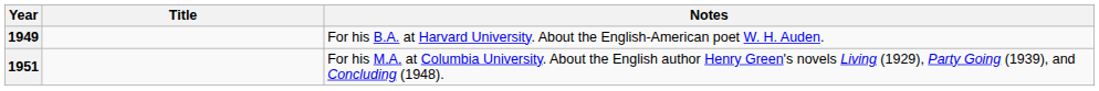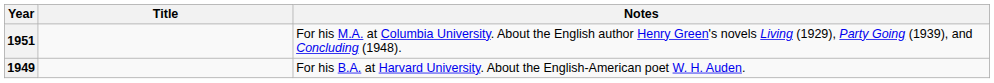rows swapped: 1949 <-> 1951
